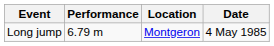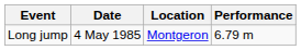columns swapped: Performance <-> Date
